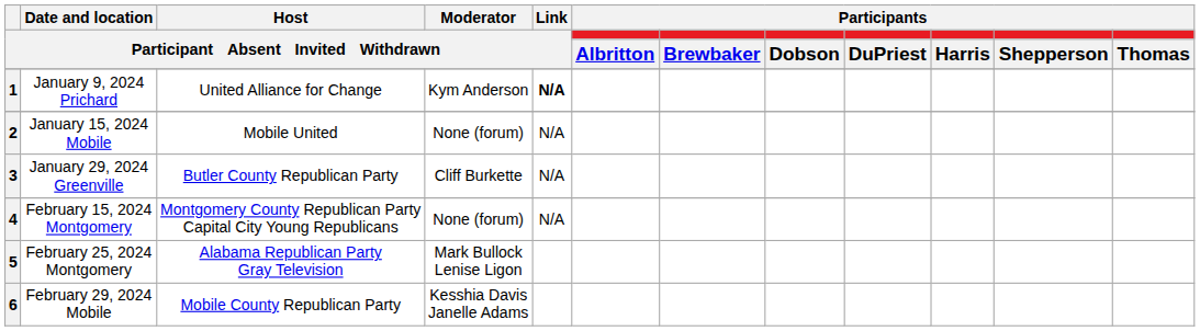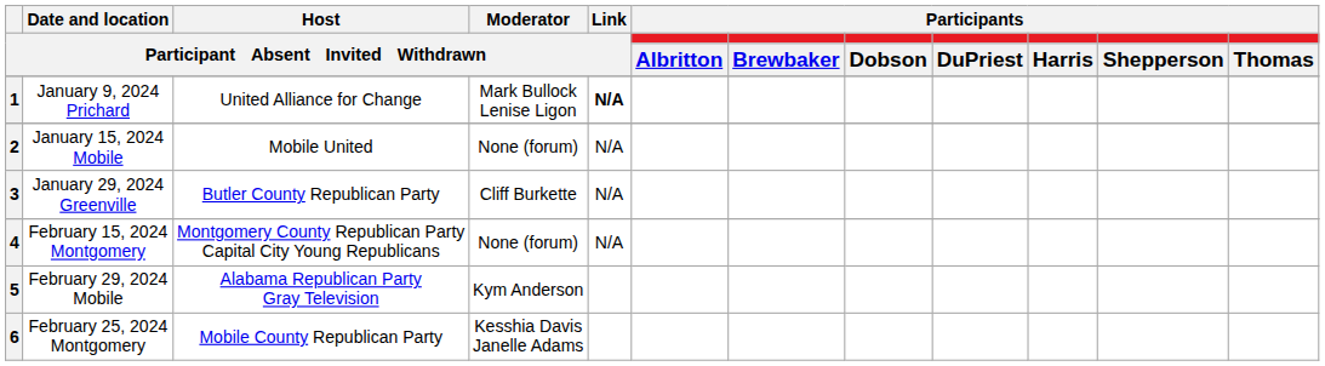1 | Moderator / Participant Absent Invited Withdrawn: Kym Anderson -> Mark Bullock Lenise Ligon
5 | Date and location / Participant Absent Invited Withdrawn: February 25, 2024 Montgomery -> February 29, 2024 Mobile
5 | Moderator / Participant Absent Invited Withdrawn: Mark Bullock Lenise Ligon -> Kym Anderson
6 | Date and location / Participant Absent Invited Withdrawn: February 29, 2024 Mobile -> February 25, 2024 Montgomery
